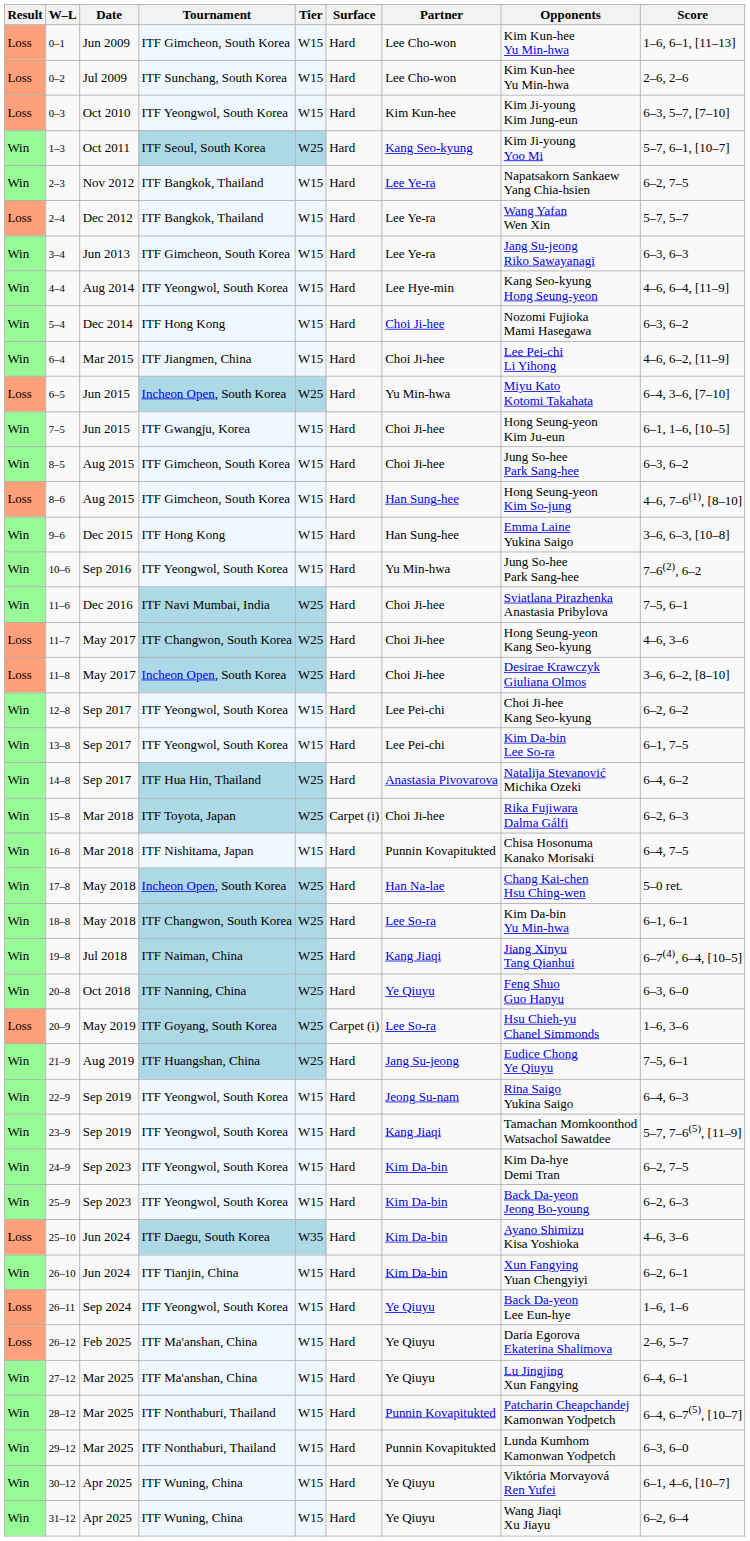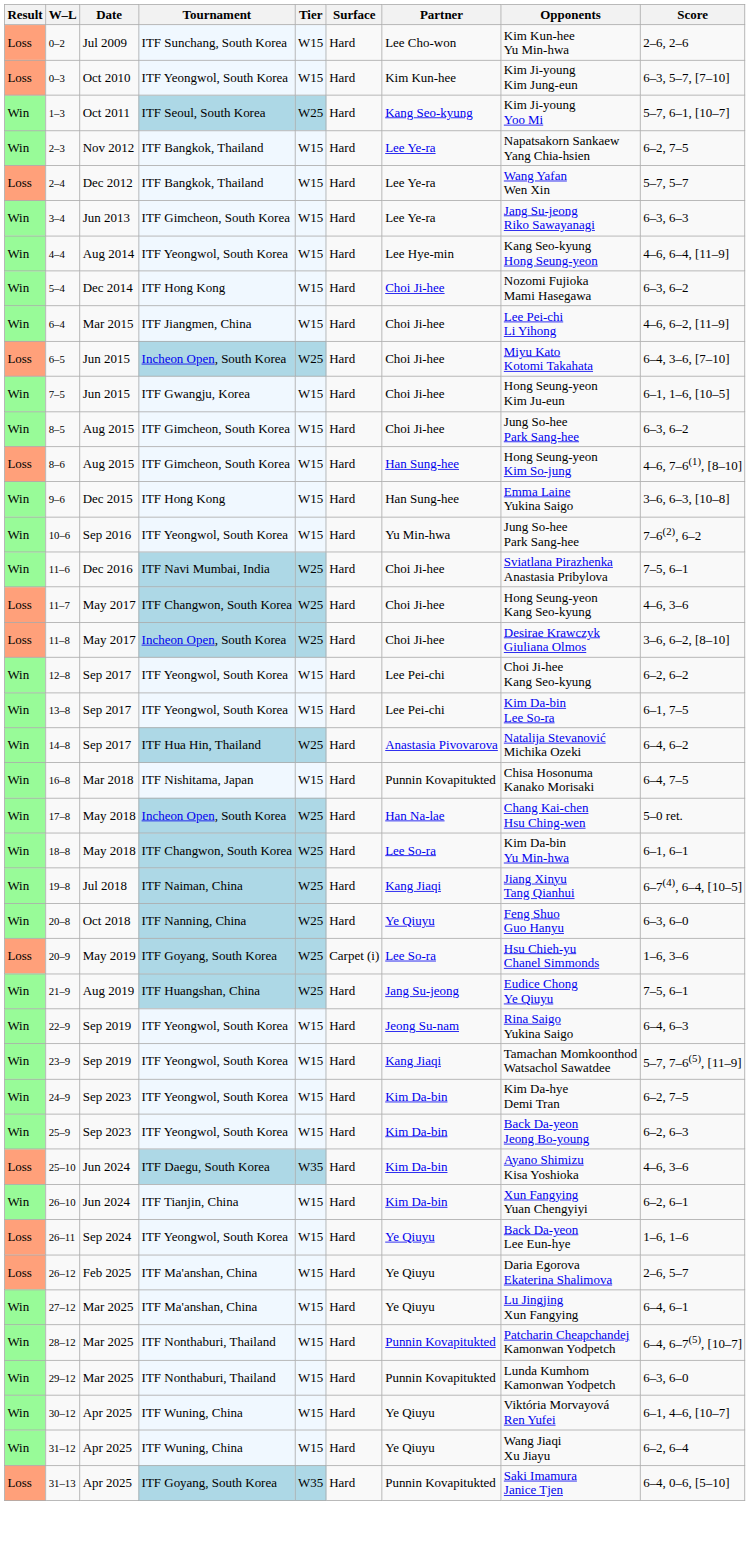- row: Loss | 0–1 | Jun 2009 | ITF Gimcheon, South Korea | W15 | Hard | Lee Cho-won | Kim Kun-hee Yu Min-hwa | 1–6, 6–1, [11–13]
6–5 | Partner: Yu Min-hwa -> Choi Ji-hee
- row: Win | 15–8 | Mar 2018 | ITF Toyota, Japan | W25 | Carpet (i) | Choi Ji-hee | Rika Fujiwara Dalma Gálfi | 6–2, 6–3
+ row: Loss | 31–13 | Apr 2025 | ITF Goyang, South Korea | W35 | Hard | Punnin Kovapitukted | Saki Imamura Janice Tjen | 6–4, 0–6, [5–10]
